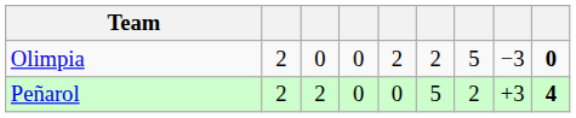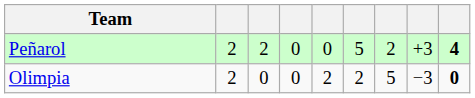rows swapped: Peñarol <-> Olimpia
